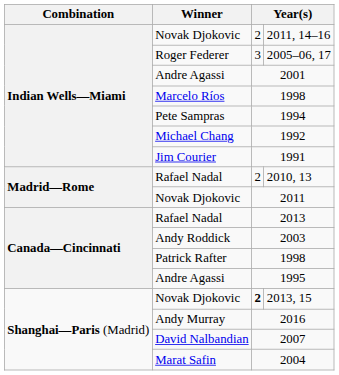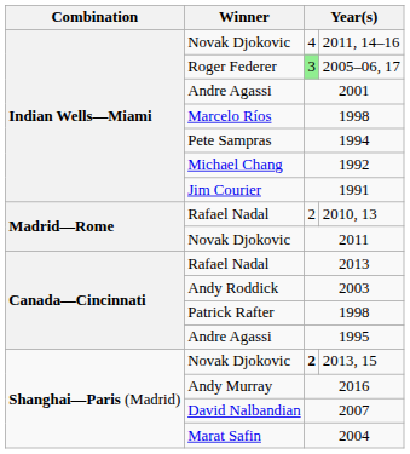2011, 14–16 | column 3: 2 -> 4
2005–06, 17 | column 3: no background -> lightgreen background
